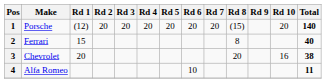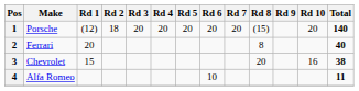1 | Rd 2: 20 -> 18
2 | Rd 1: 15 -> 20
3 | Rd 1: 20 -> 15
